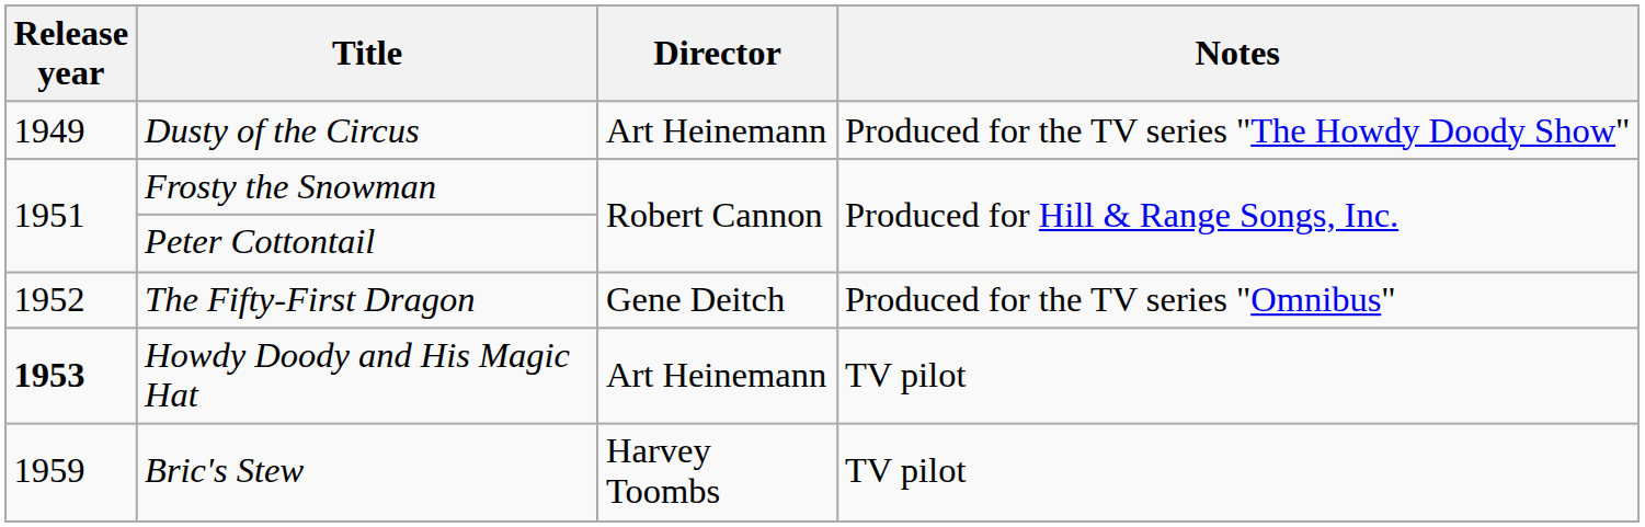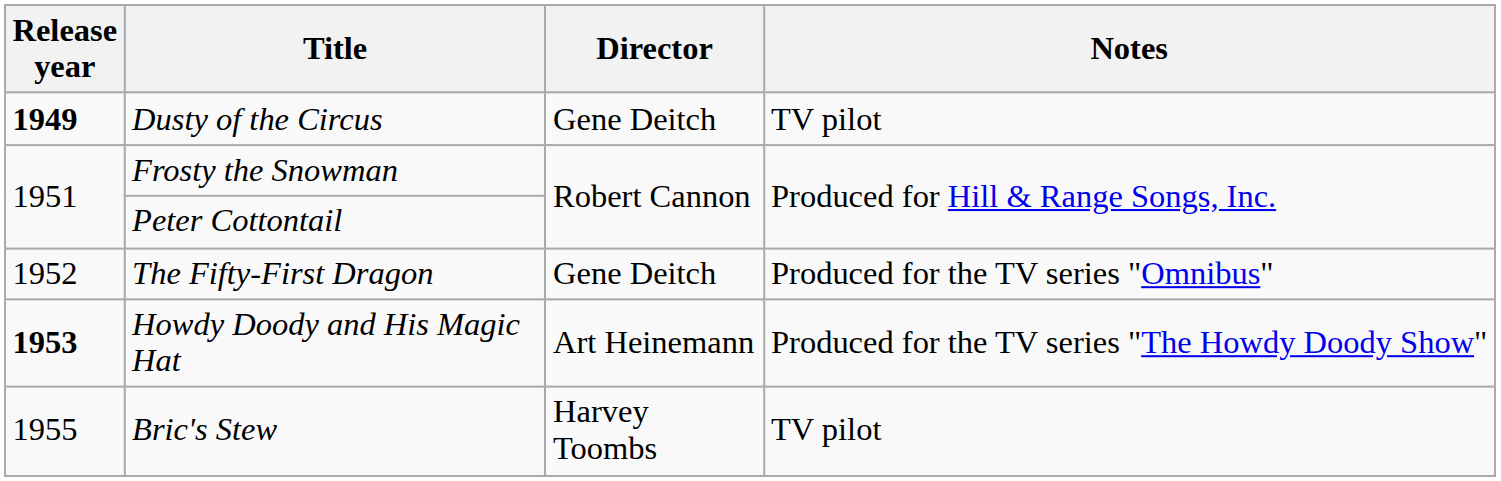Dusty of the Circus | Release year: normal -> bold
Dusty of the Circus | Director: Art Heinemann -> Gene Deitch
Dusty of the Circus | Notes: Produced for the TV series "The Howdy Doody Show" -> TV pilot
Howdy Doody and His Magic Hat | Notes: TV pilot -> Produced for the TV series "The Howdy Doody Show"
Bric's Stew | Release year: 1959 -> 1955
